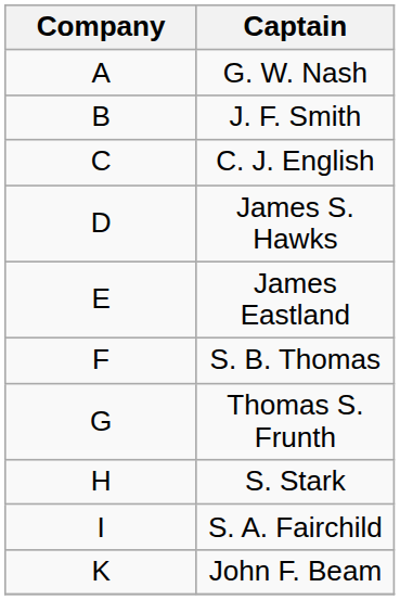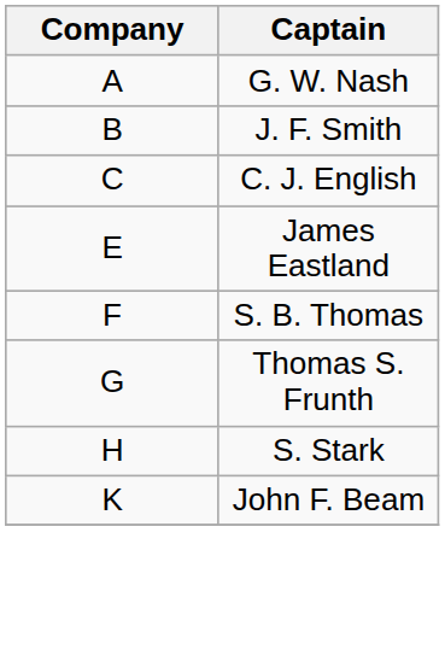- row: D | James S. Hawks
- row: I | S. A. Fairchild
